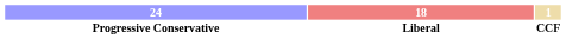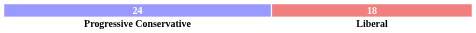- column: 1 | CCF
